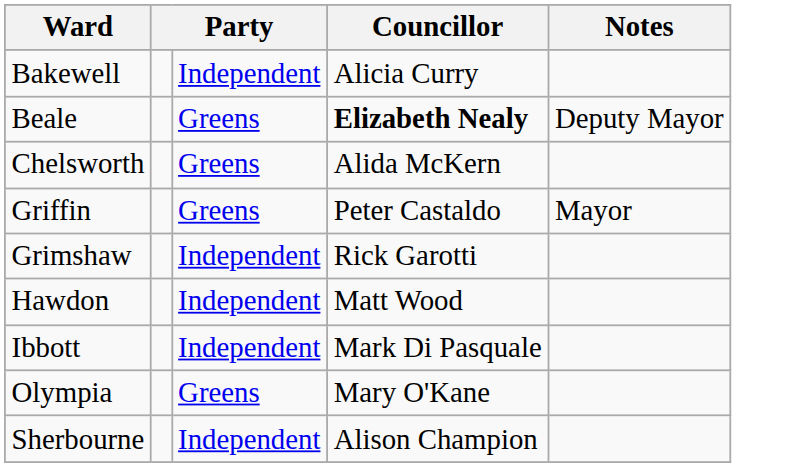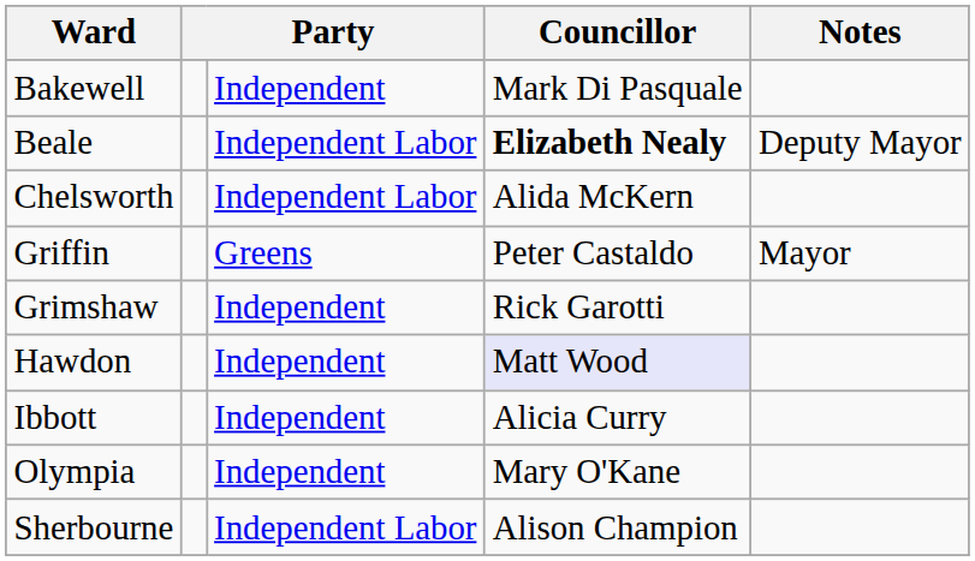Bakewell | Councillor: Alicia Curry -> Mark Di Pasquale
Beale | column 3: Greens -> Independent Labor
Chelsworth | column 3: Greens -> Independent Labor
Hawdon | Councillor: no background -> lavender background
Ibbott | Councillor: Mark Di Pasquale -> Alicia Curry
Olympia | column 3: Greens -> Independent
Sherbourne | column 3: Independent -> Independent Labor
